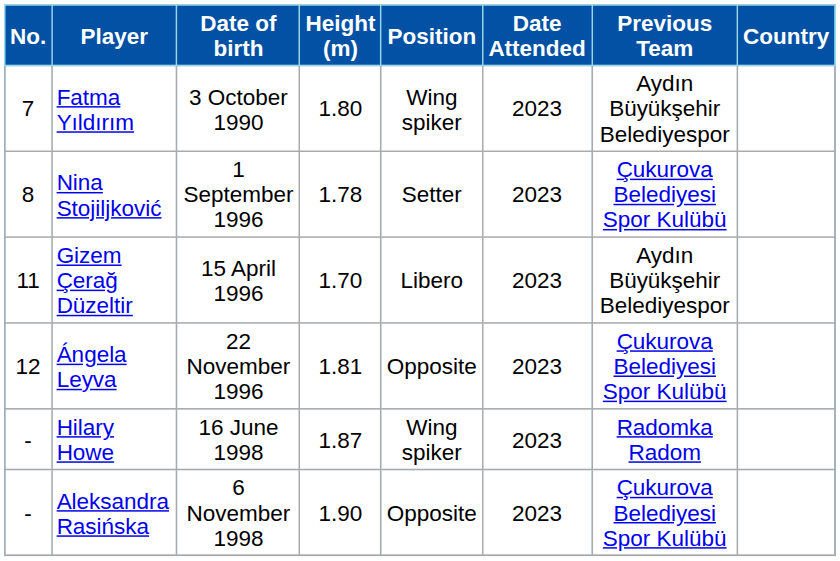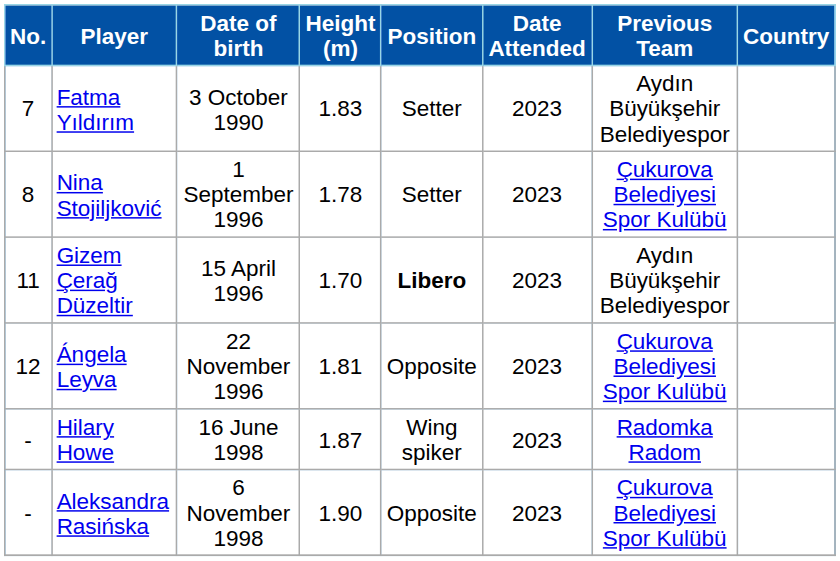Fatma Yıldırım | Height (m): 1.80 -> 1.83
Fatma Yıldırım | Position: Wing spiker -> Setter
Gizem Çerağ Düzeltir | Position: normal -> bold
